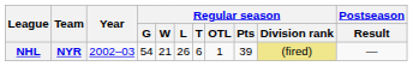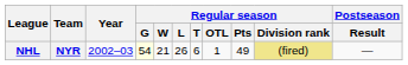NHL | Regular season / G: no background -> lightyellow background
NHL | Regular season / Pts: 39 -> 49
